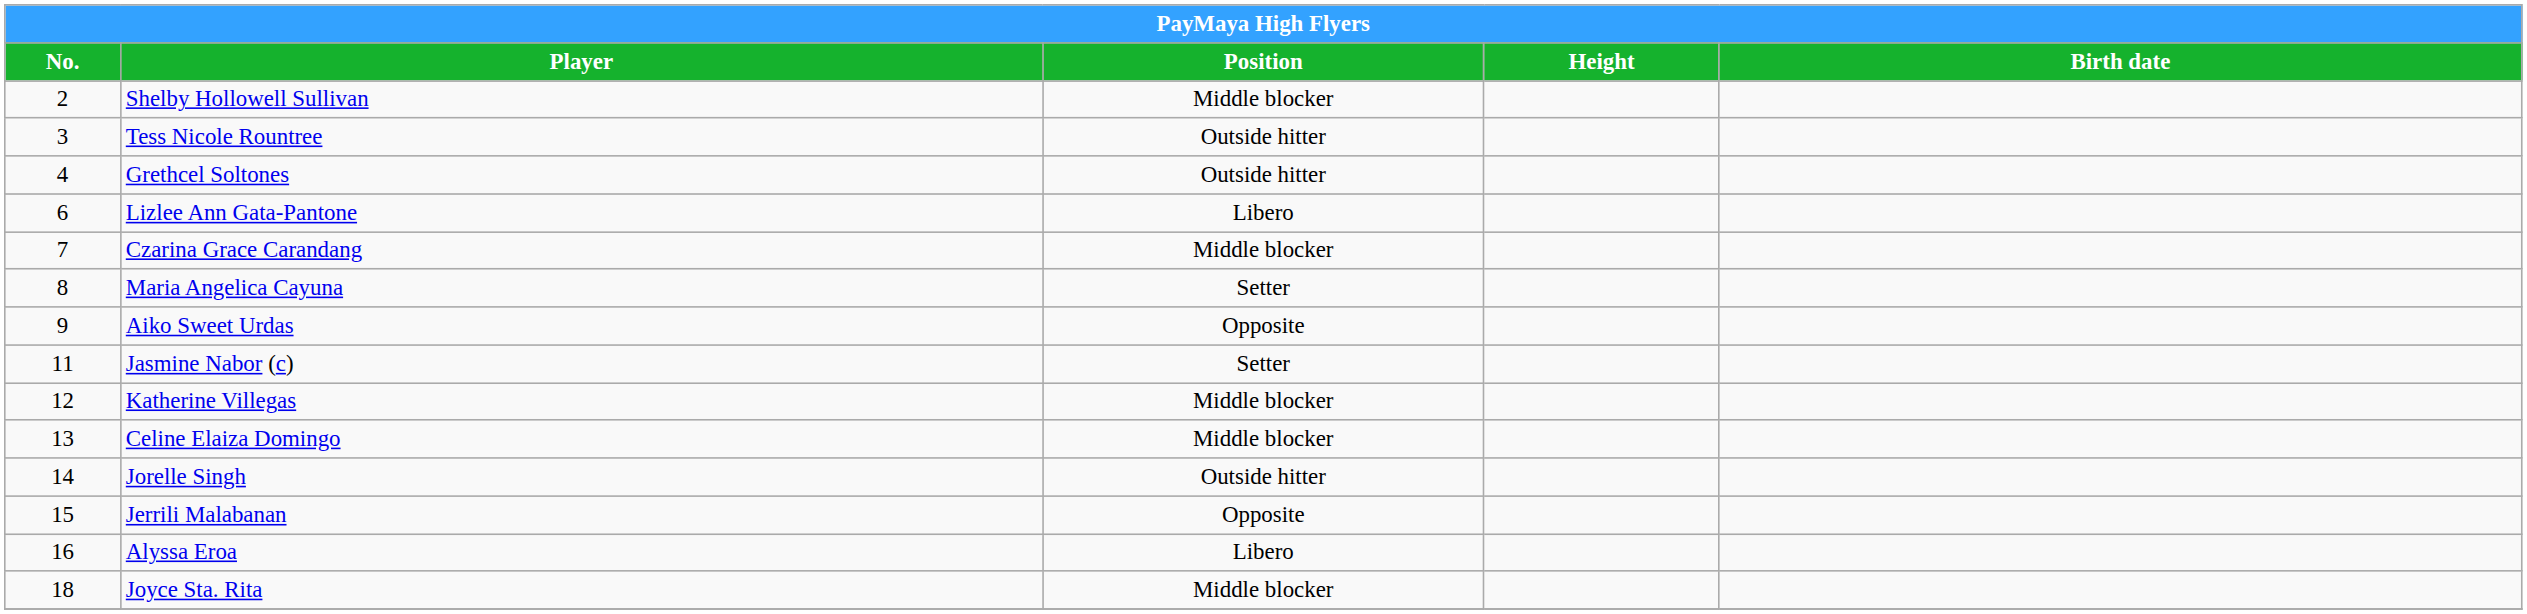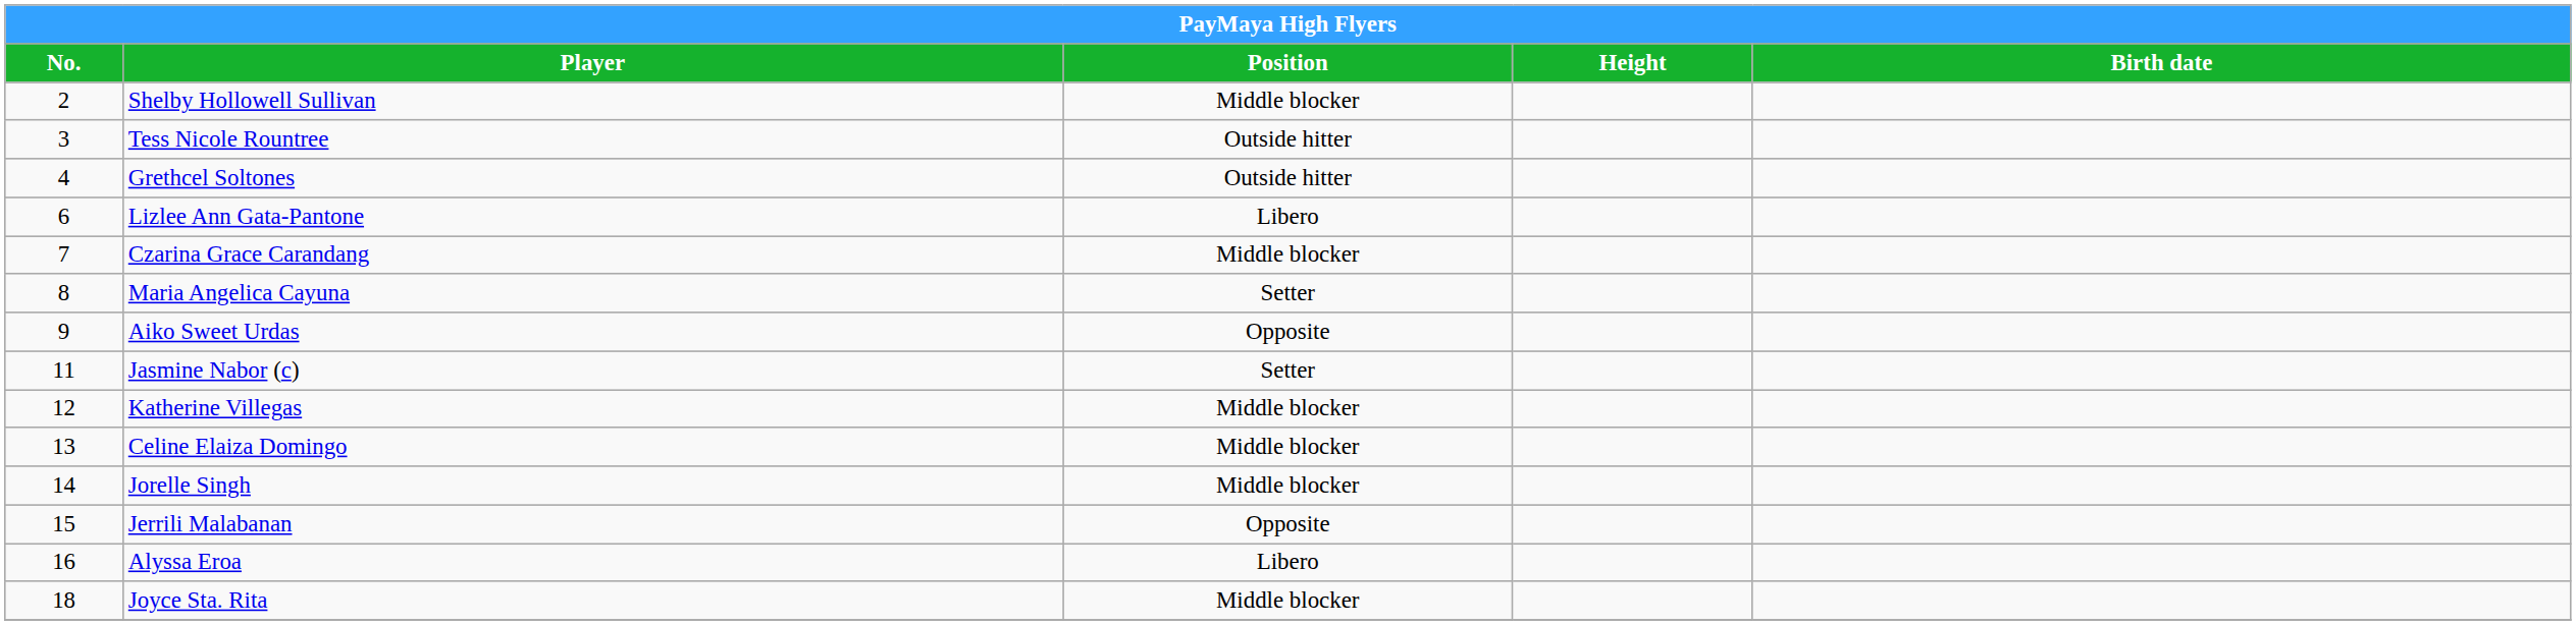Jorelle Singh | Position: Outside hitter -> Middle blocker
